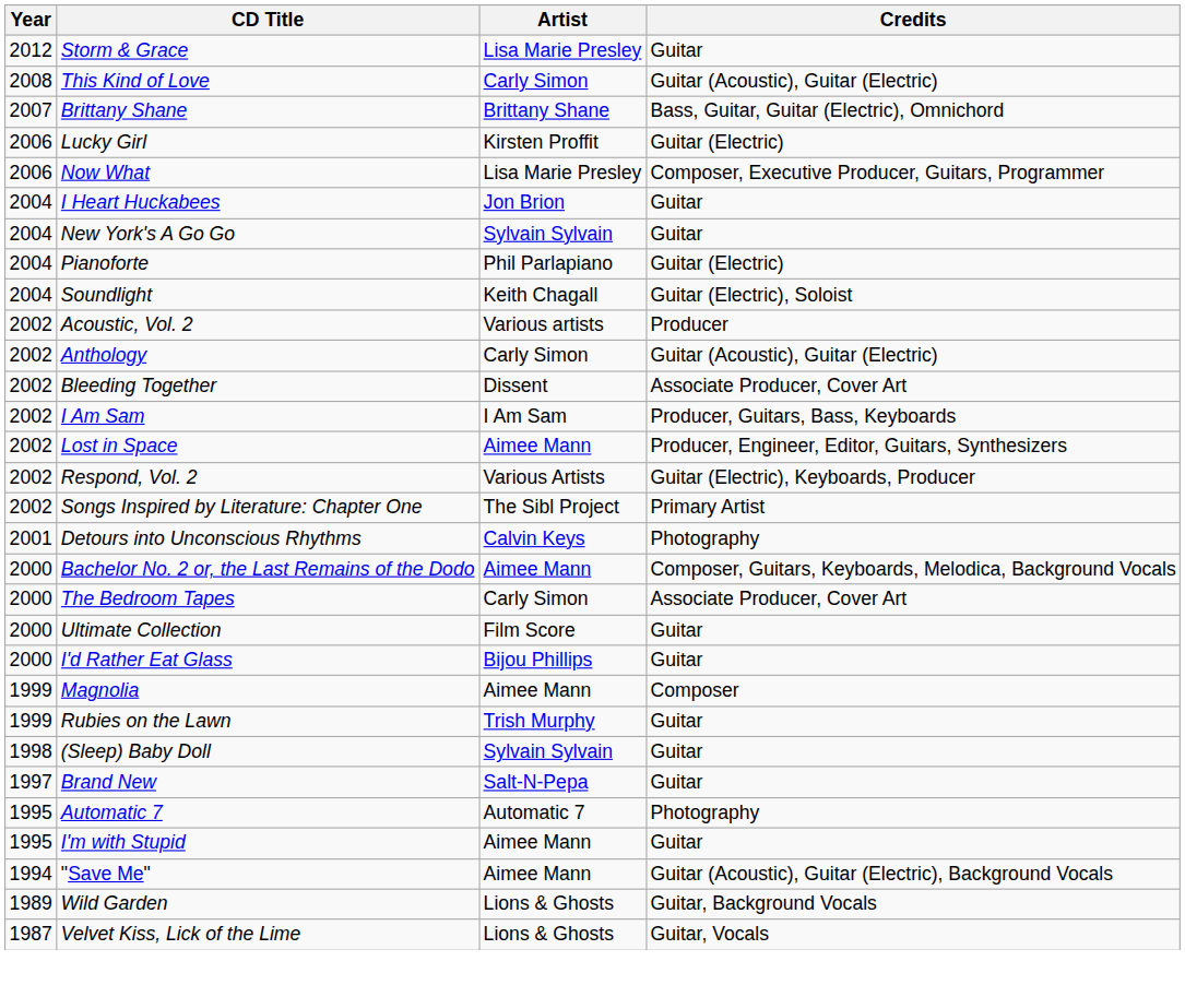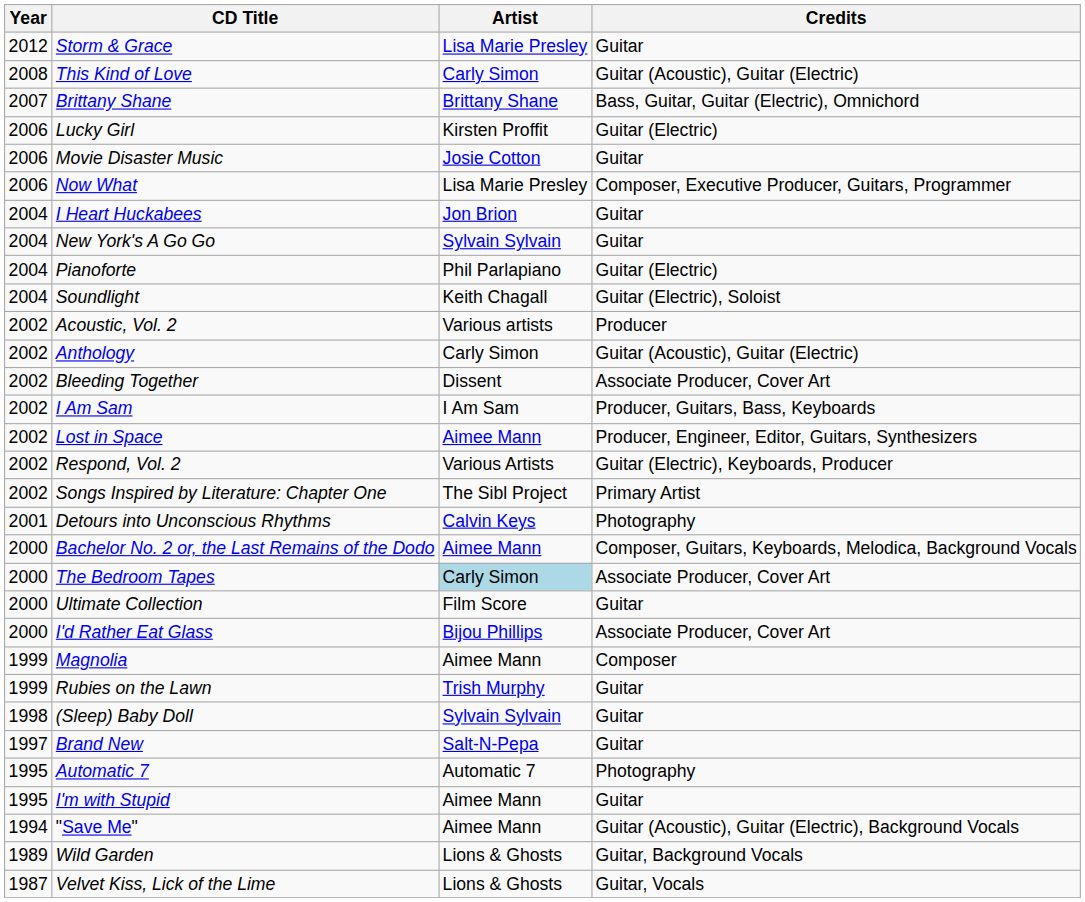+ row: 2006 | Movie Disaster Music | Josie Cotton | Guitar
The Bedroom Tapes | Artist: no background -> lightblue background
I'd Rather Eat Glass | Credits: Guitar -> Associate Producer, Cover Art
